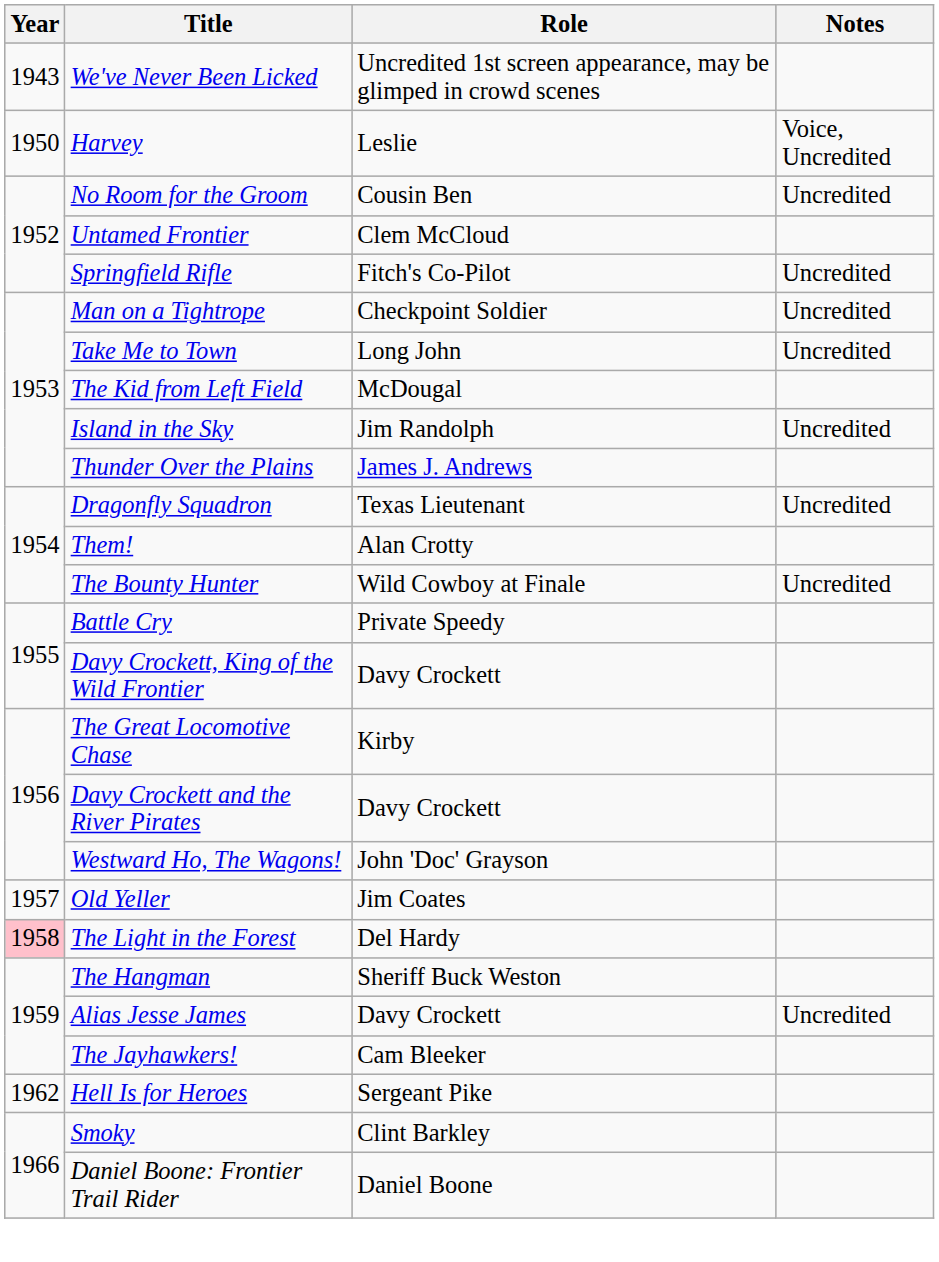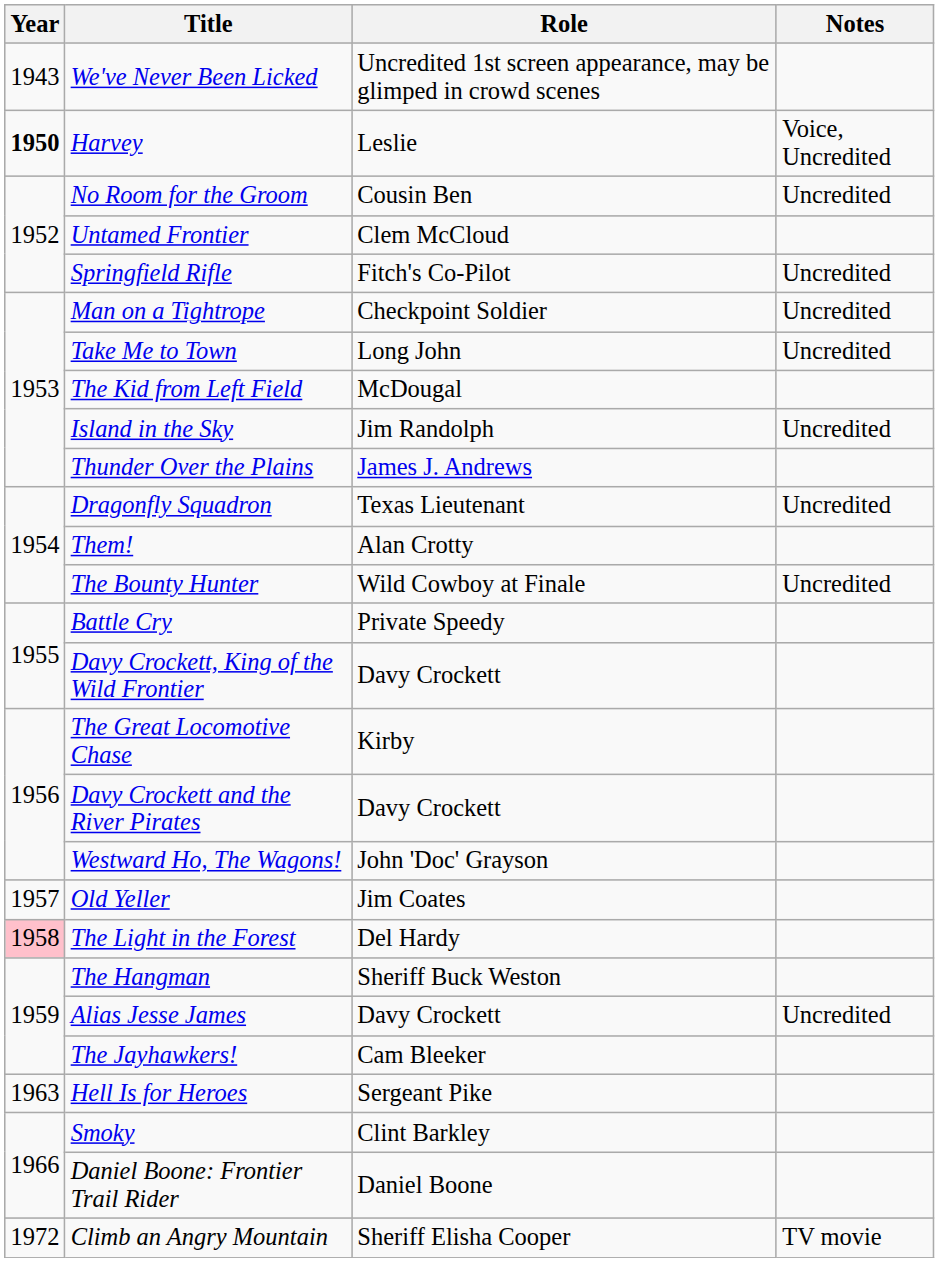Harvey | Year: normal -> bold
Hell Is for Heroes | Year: 1962 -> 1963
+ row: 1972 | Climb an Angry Mountain | Sheriff Elisha Cooper | TV movie
